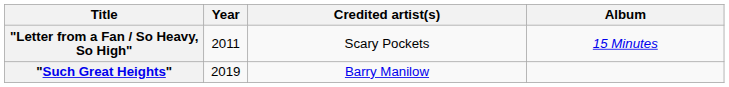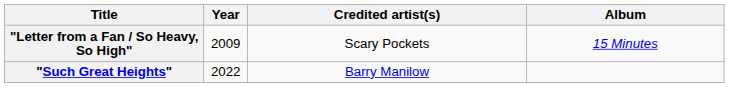"Letter from a Fan / So Heavy, So High" | Year: 2011 -> 2009
"Such Great Heights" | Year: 2019 -> 2022
